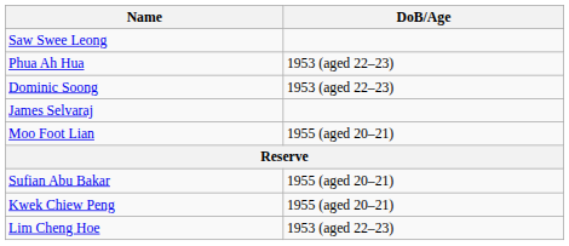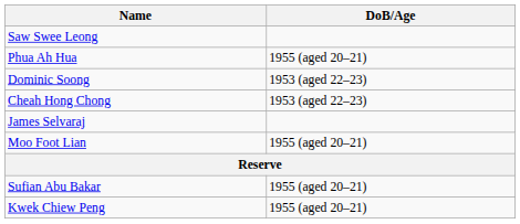Phua Ah Hua | DoB/Age: 1953 (aged 22–23) -> 1955 (aged 20–21)
+ row: Cheah Hong Chong | 1953 (aged 22–23)
- row: Lim Cheng Hoe | 1953 (aged 22–23)
